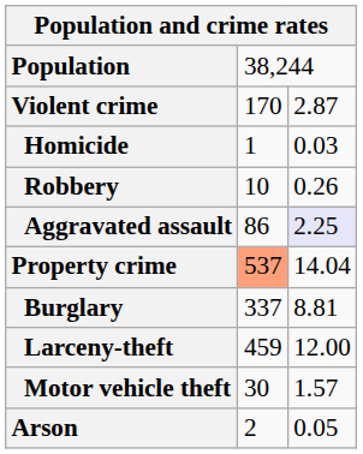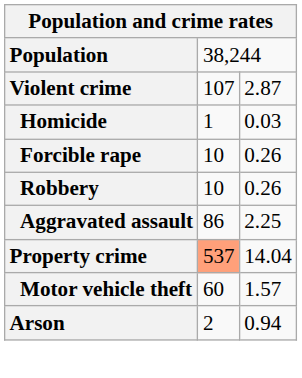Violent crime | column 2: 170 -> 107
+ row: Forcible rape | 10 | 0.26
Aggravated assault | column 3: lavender background -> no background
- row: Burglary | 337 | 8.81
- row: Larceny-theft | 459 | 12.00
Motor vehicle theft | column 2: 30 -> 60
Arson | column 3: 0.05 -> 0.94
